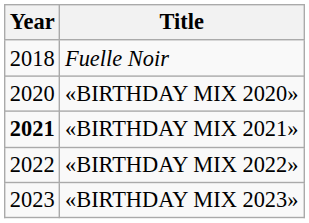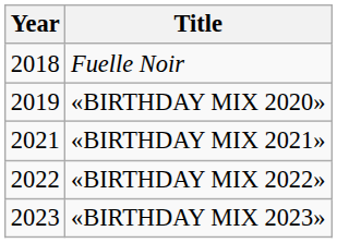«BIRTHDAY MIX 2020» | Year: 2020 -> 2019
«BIRTHDAY MIX 2021» | Year: bold -> normal
